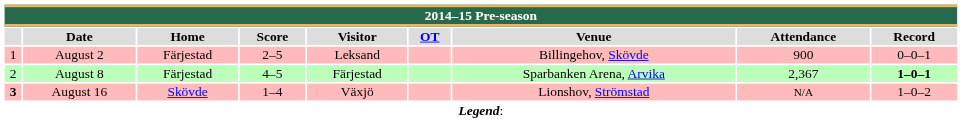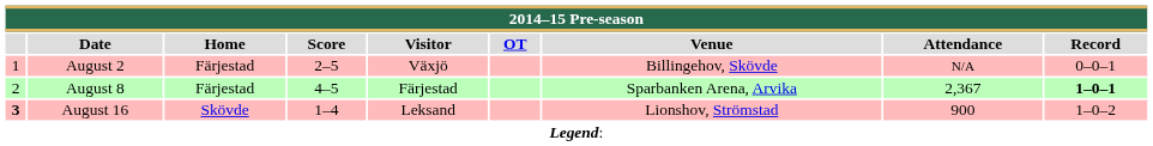August 2 | Visitor: Leksand -> Växjö
August 2 | Attendance: 900 -> N/A
August 16 | Visitor: Växjö -> Leksand
August 16 | Attendance: N/A -> 900
